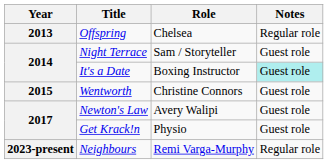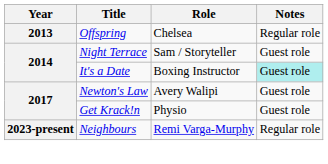- row: 2015 | Wentworth | Christine Connors | Guest role
